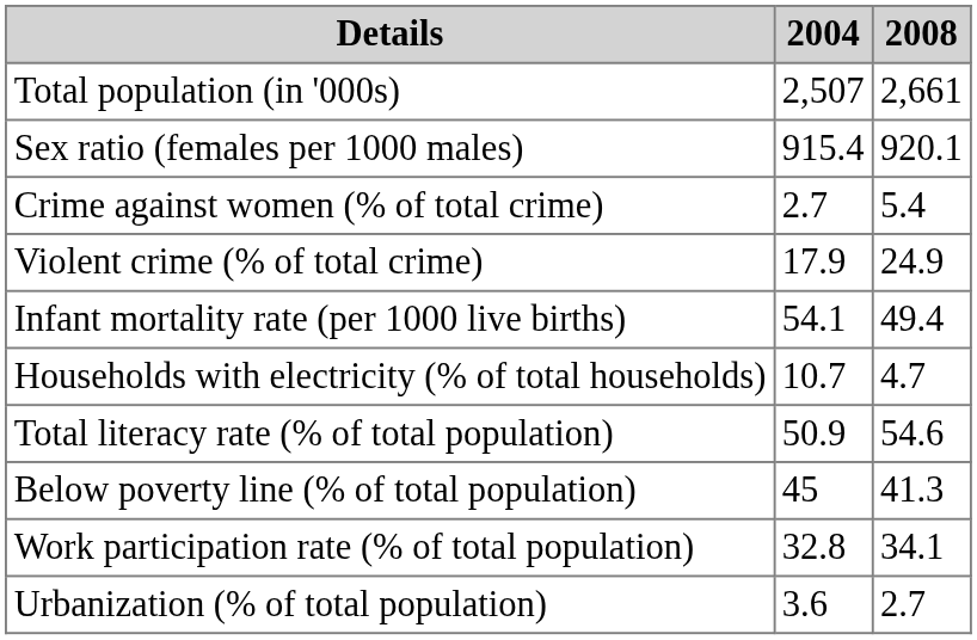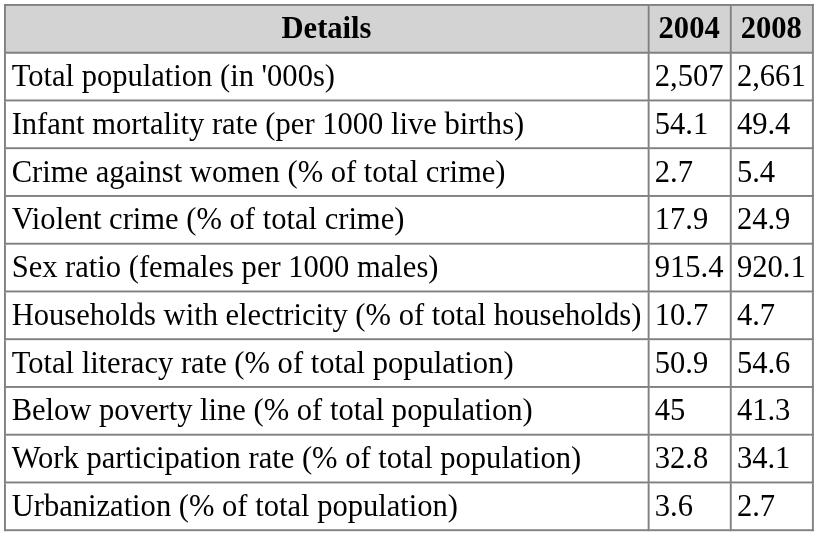rows swapped: Sex ratio (females per 1000 males) <-> Infant mortality rate (per 1000 live births)
